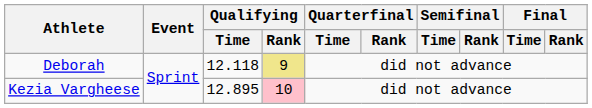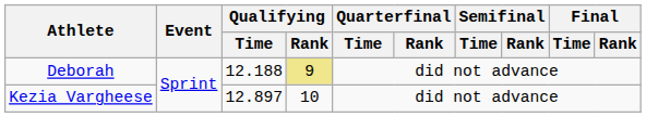Deborah | Qualifying / Time: 12.118 -> 12.188
Kezia Vargheese | Qualifying / Time: 12.895 -> 12.897
Kezia Vargheese | Qualifying / Rank: pink background -> no background
